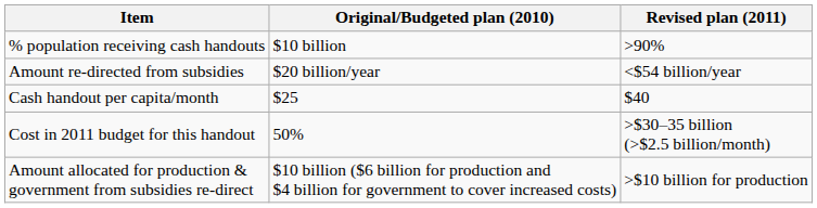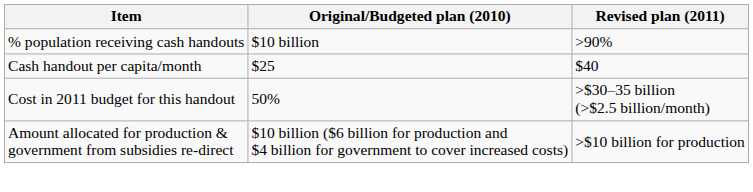- row: Amount re-directed from subsidies | $20 billion/year | <$54 billion/year
